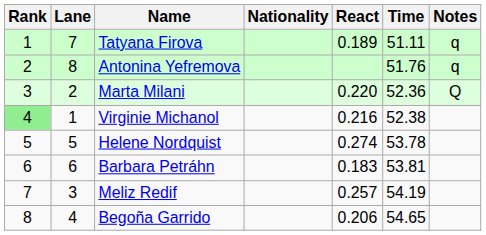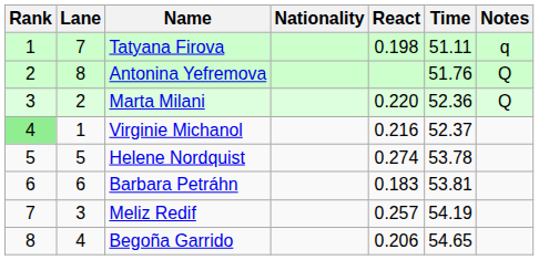Tatyana Firova | React: 0.189 -> 0.198
Antonina Yefremova | Notes: q -> Q
Virginie Michanol | Time: 52.38 -> 52.37
